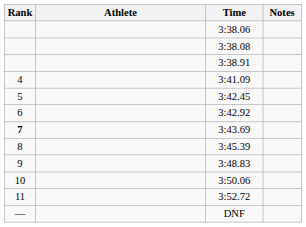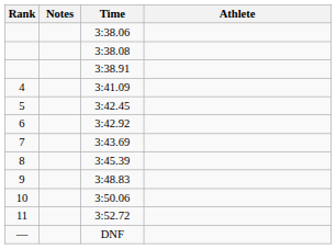columns swapped: Athlete <-> Notes
3:43.69 | Rank: bold -> normal
